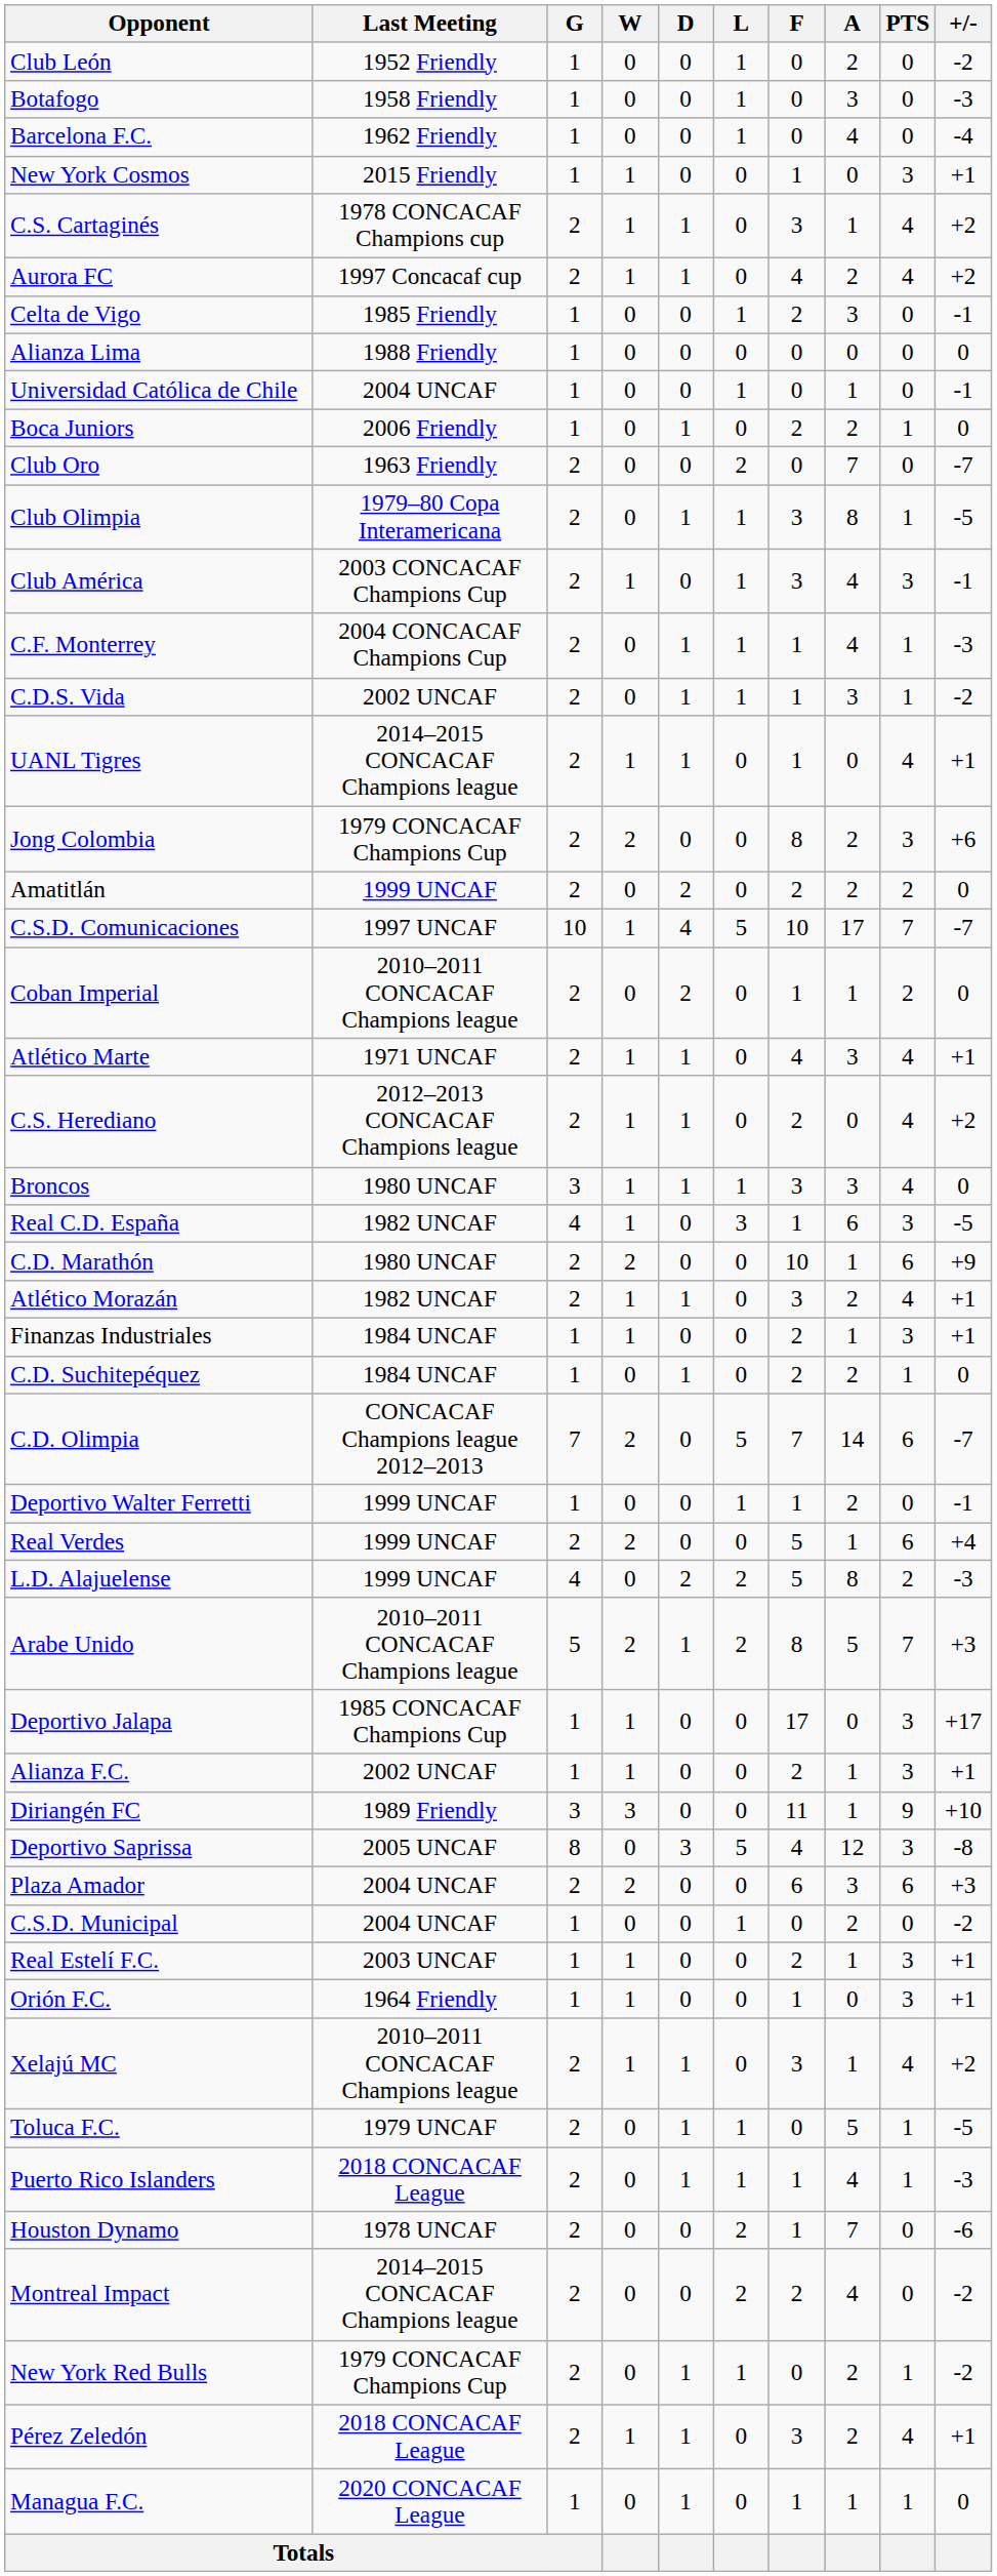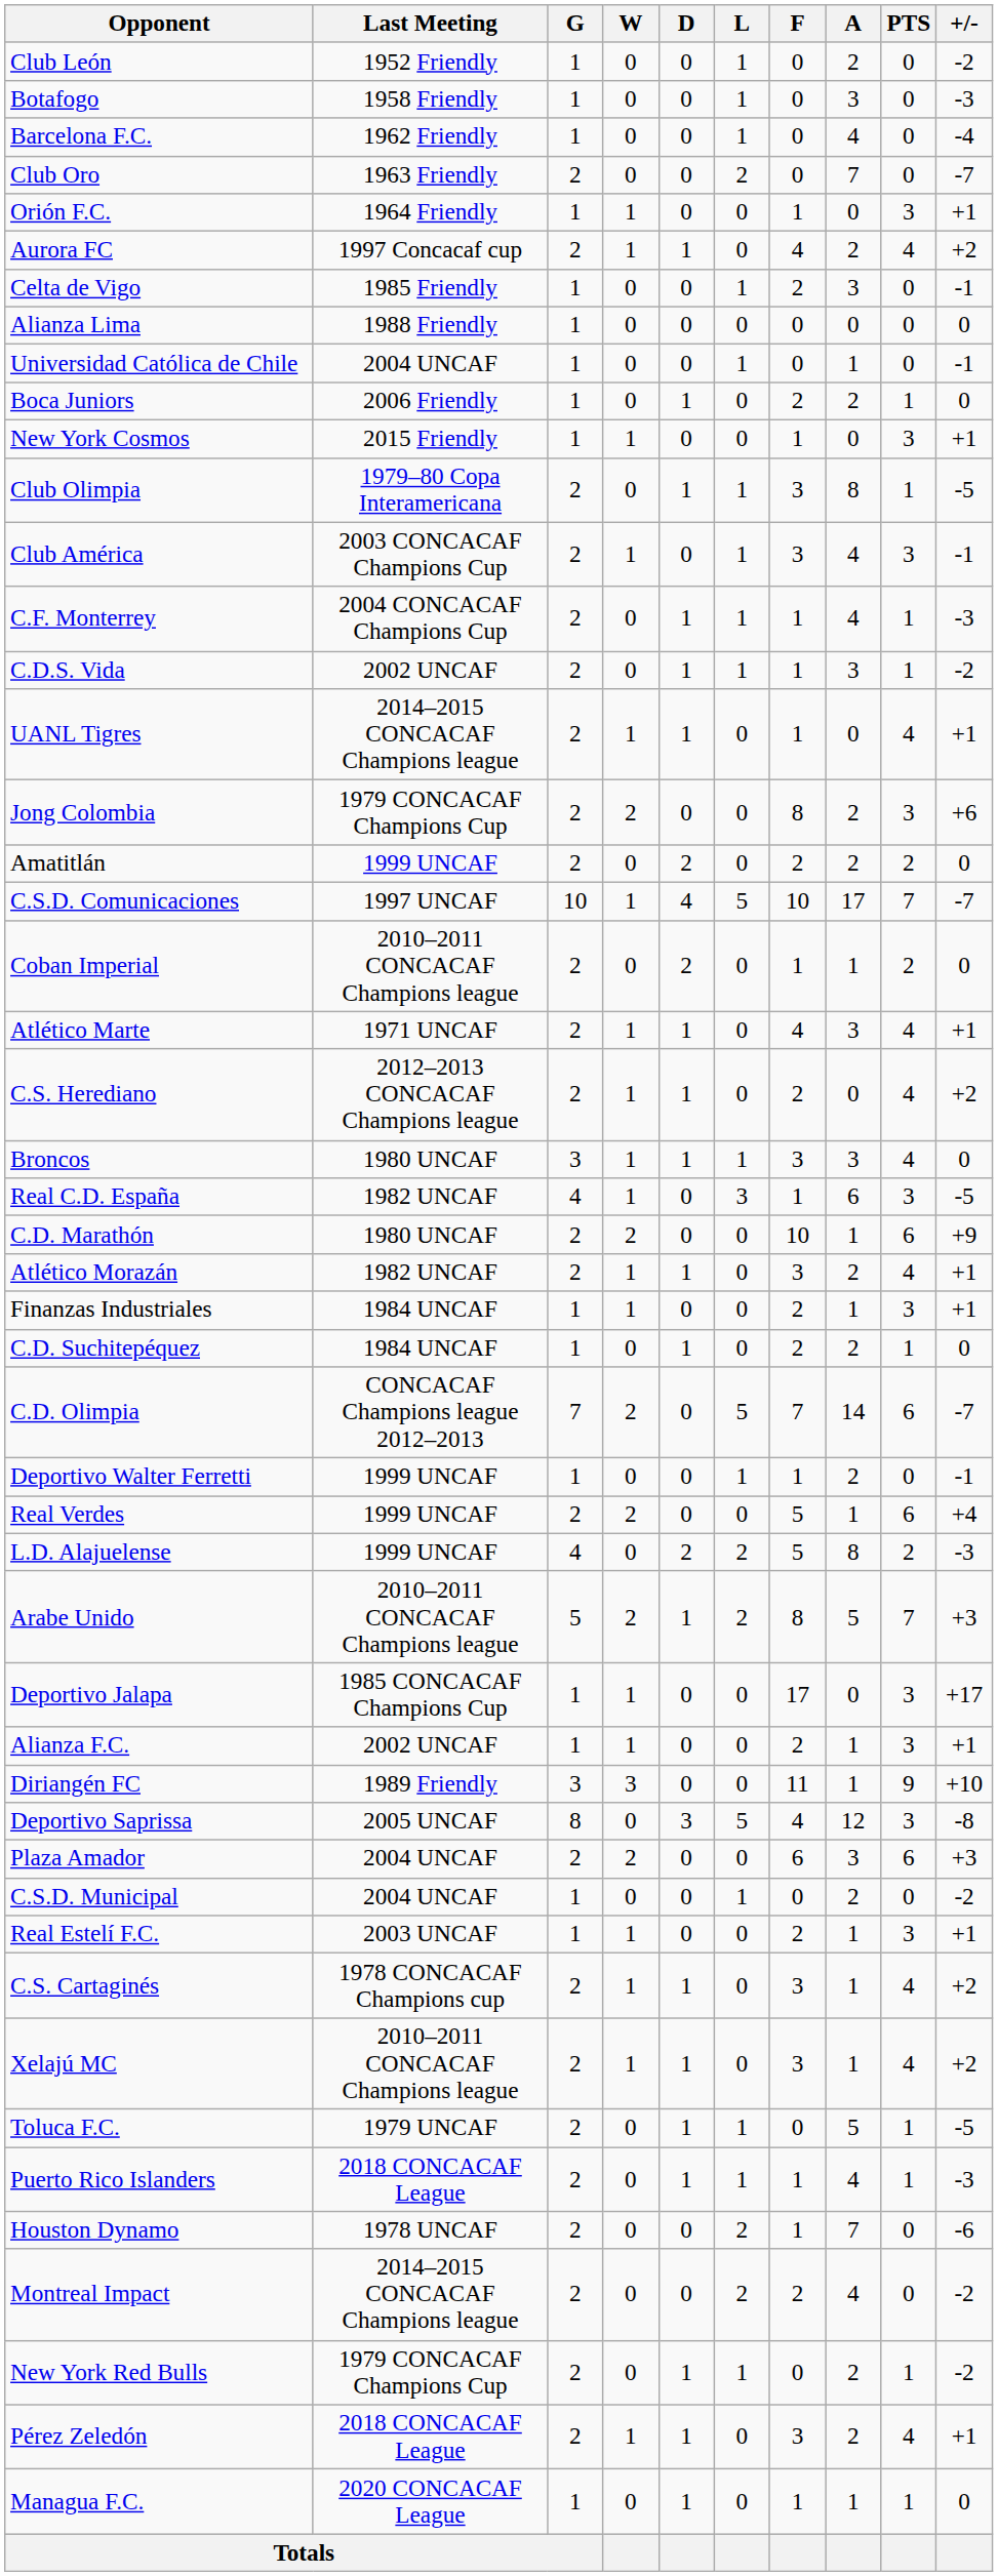rows swapped: Club Oro <-> New York Cosmos
rows swapped: Orión F.C. <-> C.S. Cartaginés
